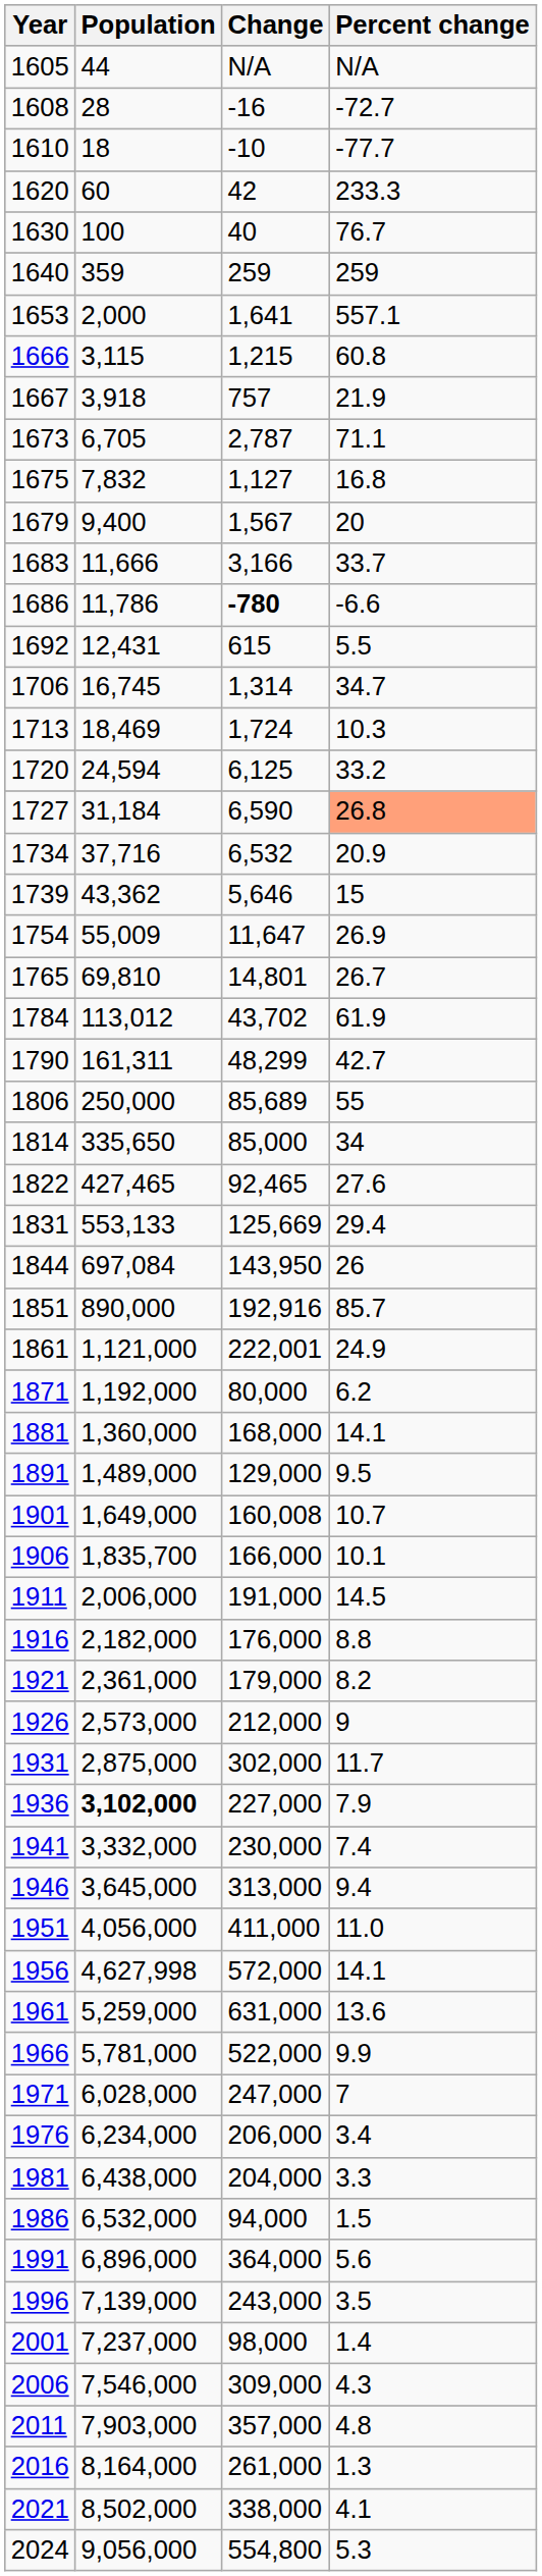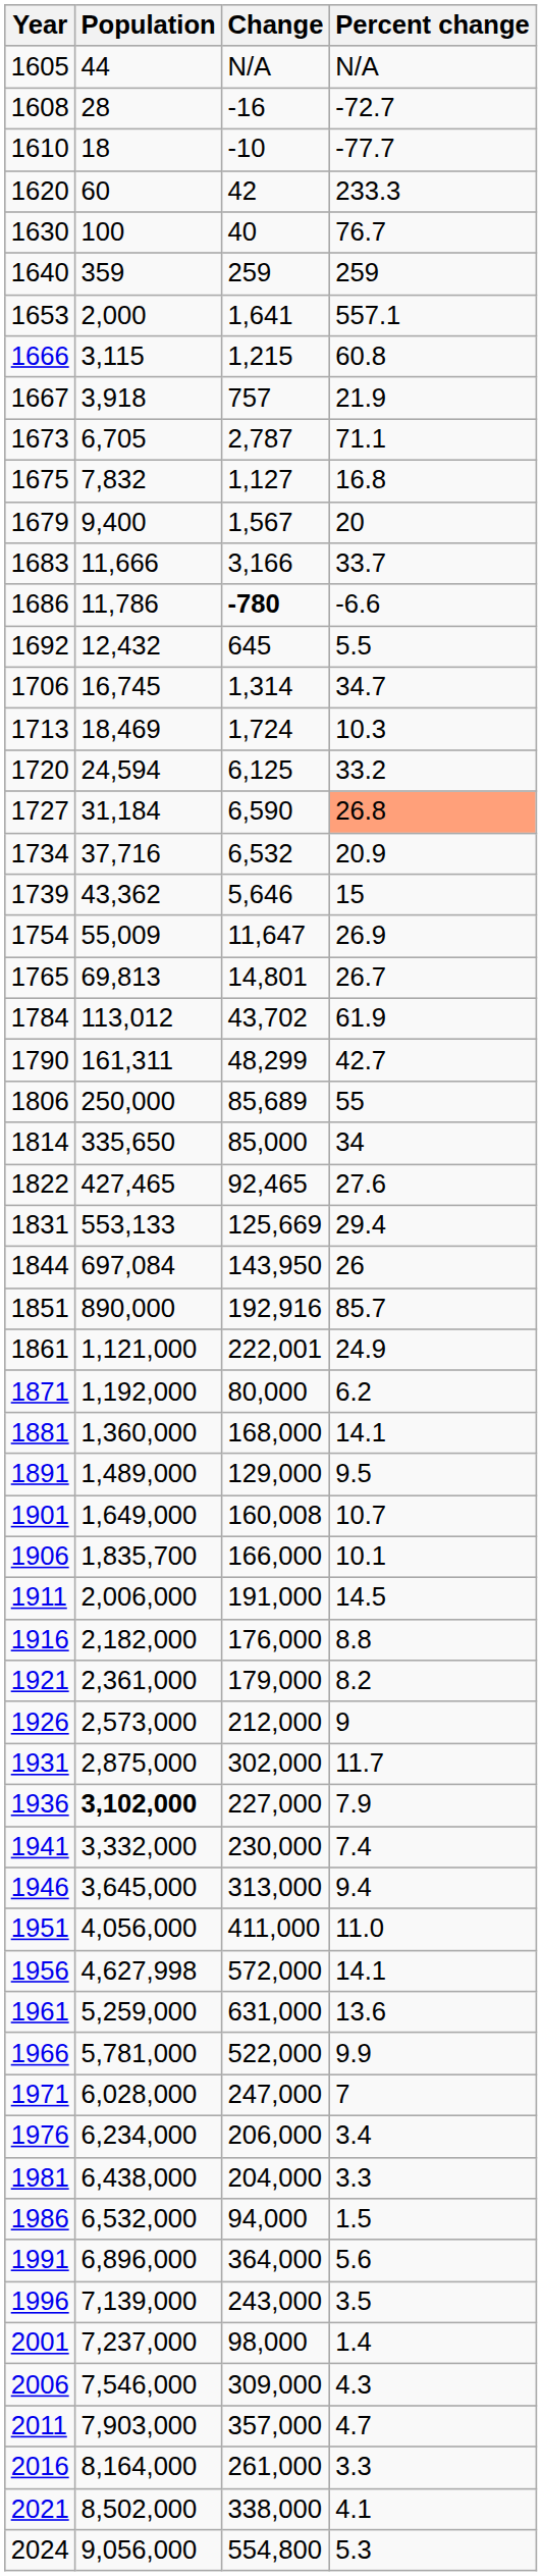1692 | Population: 12,431 -> 12,432
1692 | Change: 615 -> 645
1765 | Population: 69,810 -> 69,813
2011 | Percent change: 4.8 -> 4.7
2016 | Percent change: 1.3 -> 3.3
